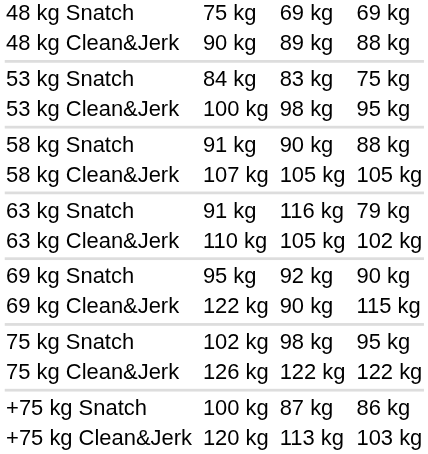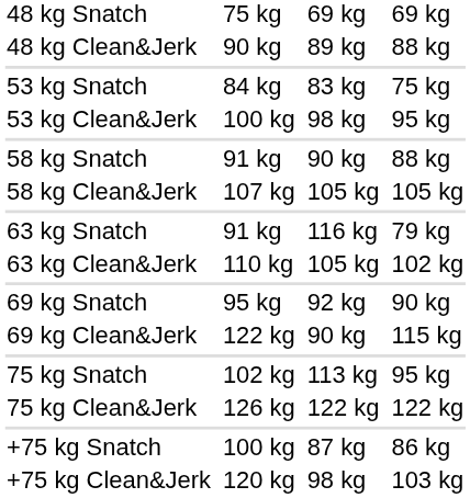75 kg Snatch | column 5: 98 kg -> 113 kg
+75 kg Clean&Jerk | column 5: 113 kg -> 98 kg
